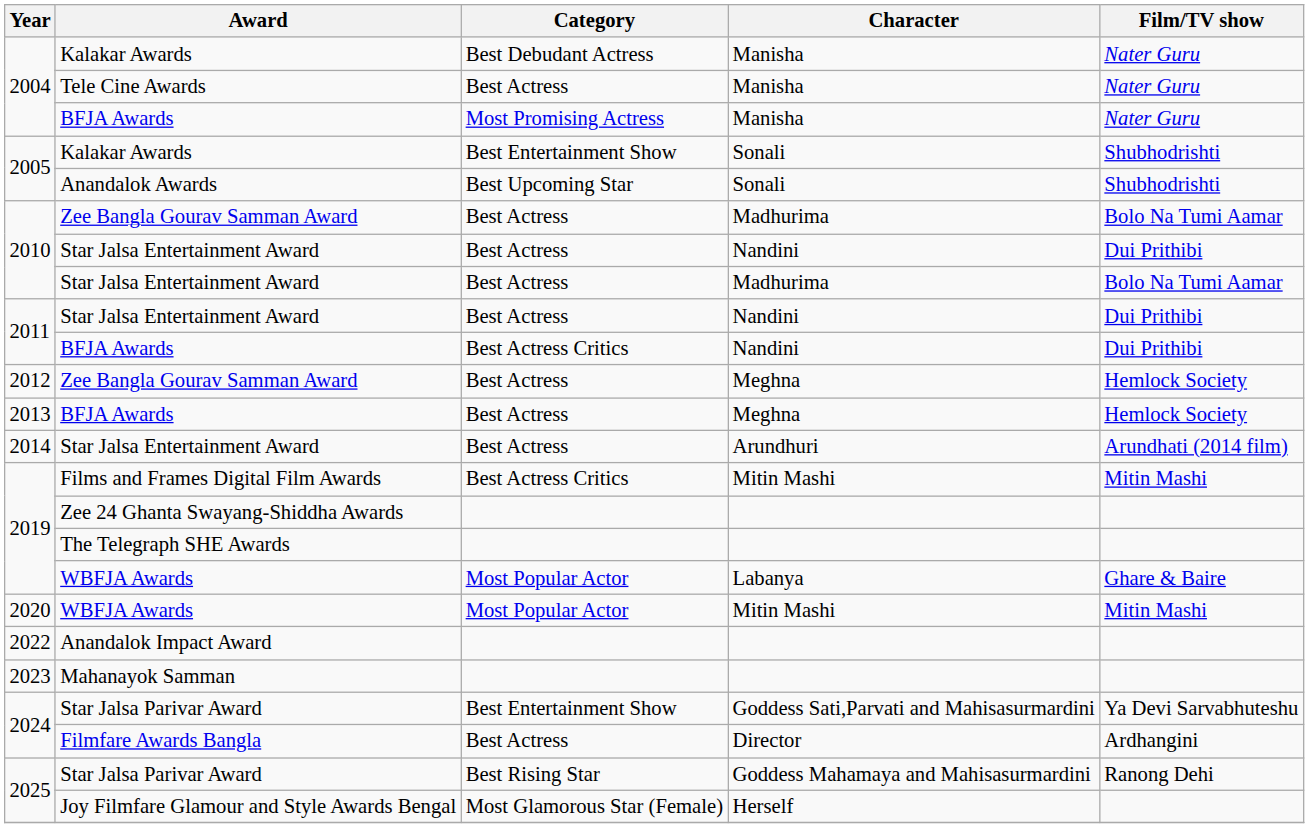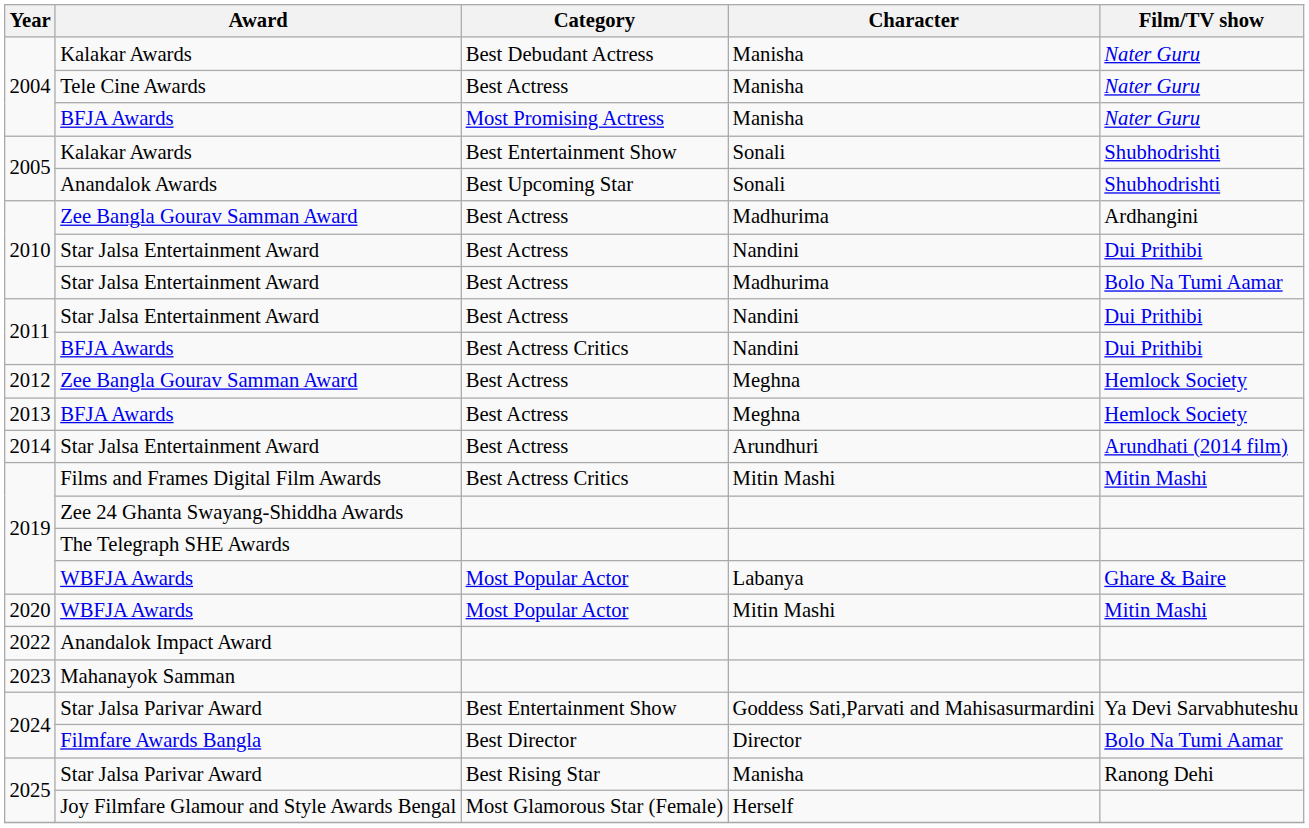2010 / Zee Bangla Gourav Samman Award | Film/TV show: Bolo Na Tumi Aamar -> Ardhangini
Filmfare Awards Bangla | Category: Best Actress -> Best Director
Filmfare Awards Bangla | Film/TV show: Ardhangini -> Bolo Na Tumi Aamar
2025 / Star Jalsa Parivar Award | Character: Goddess Mahamaya and Mahisasurmardini -> Manisha
